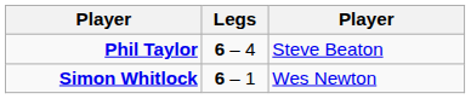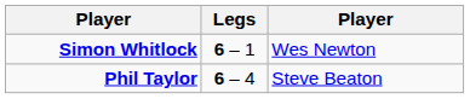rows swapped: Phil Taylor <-> Simon Whitlock
